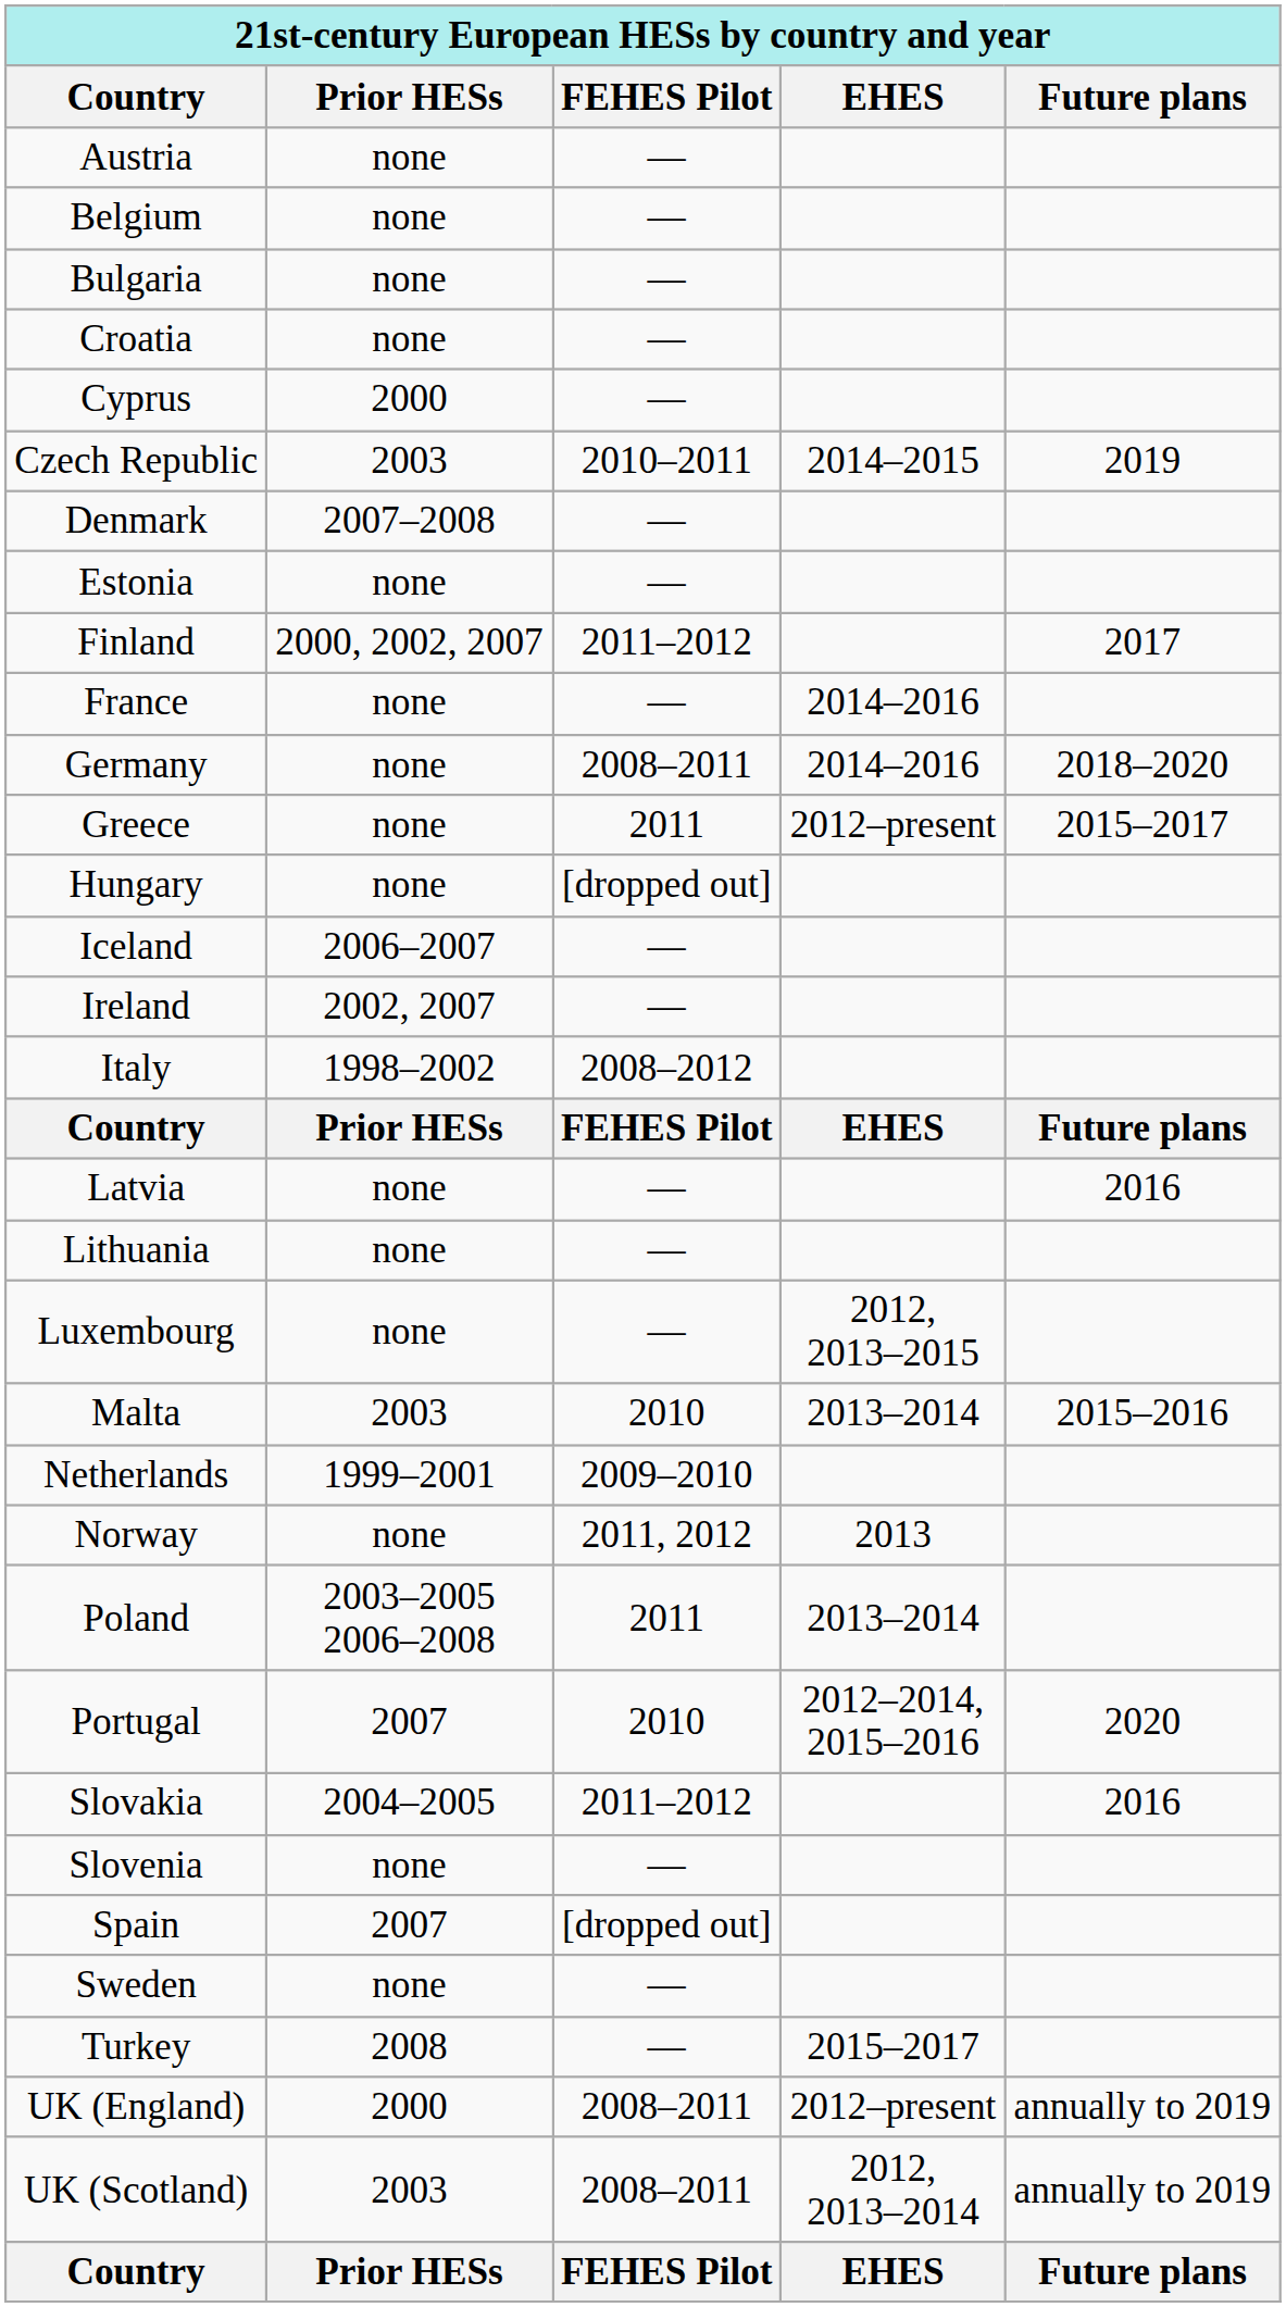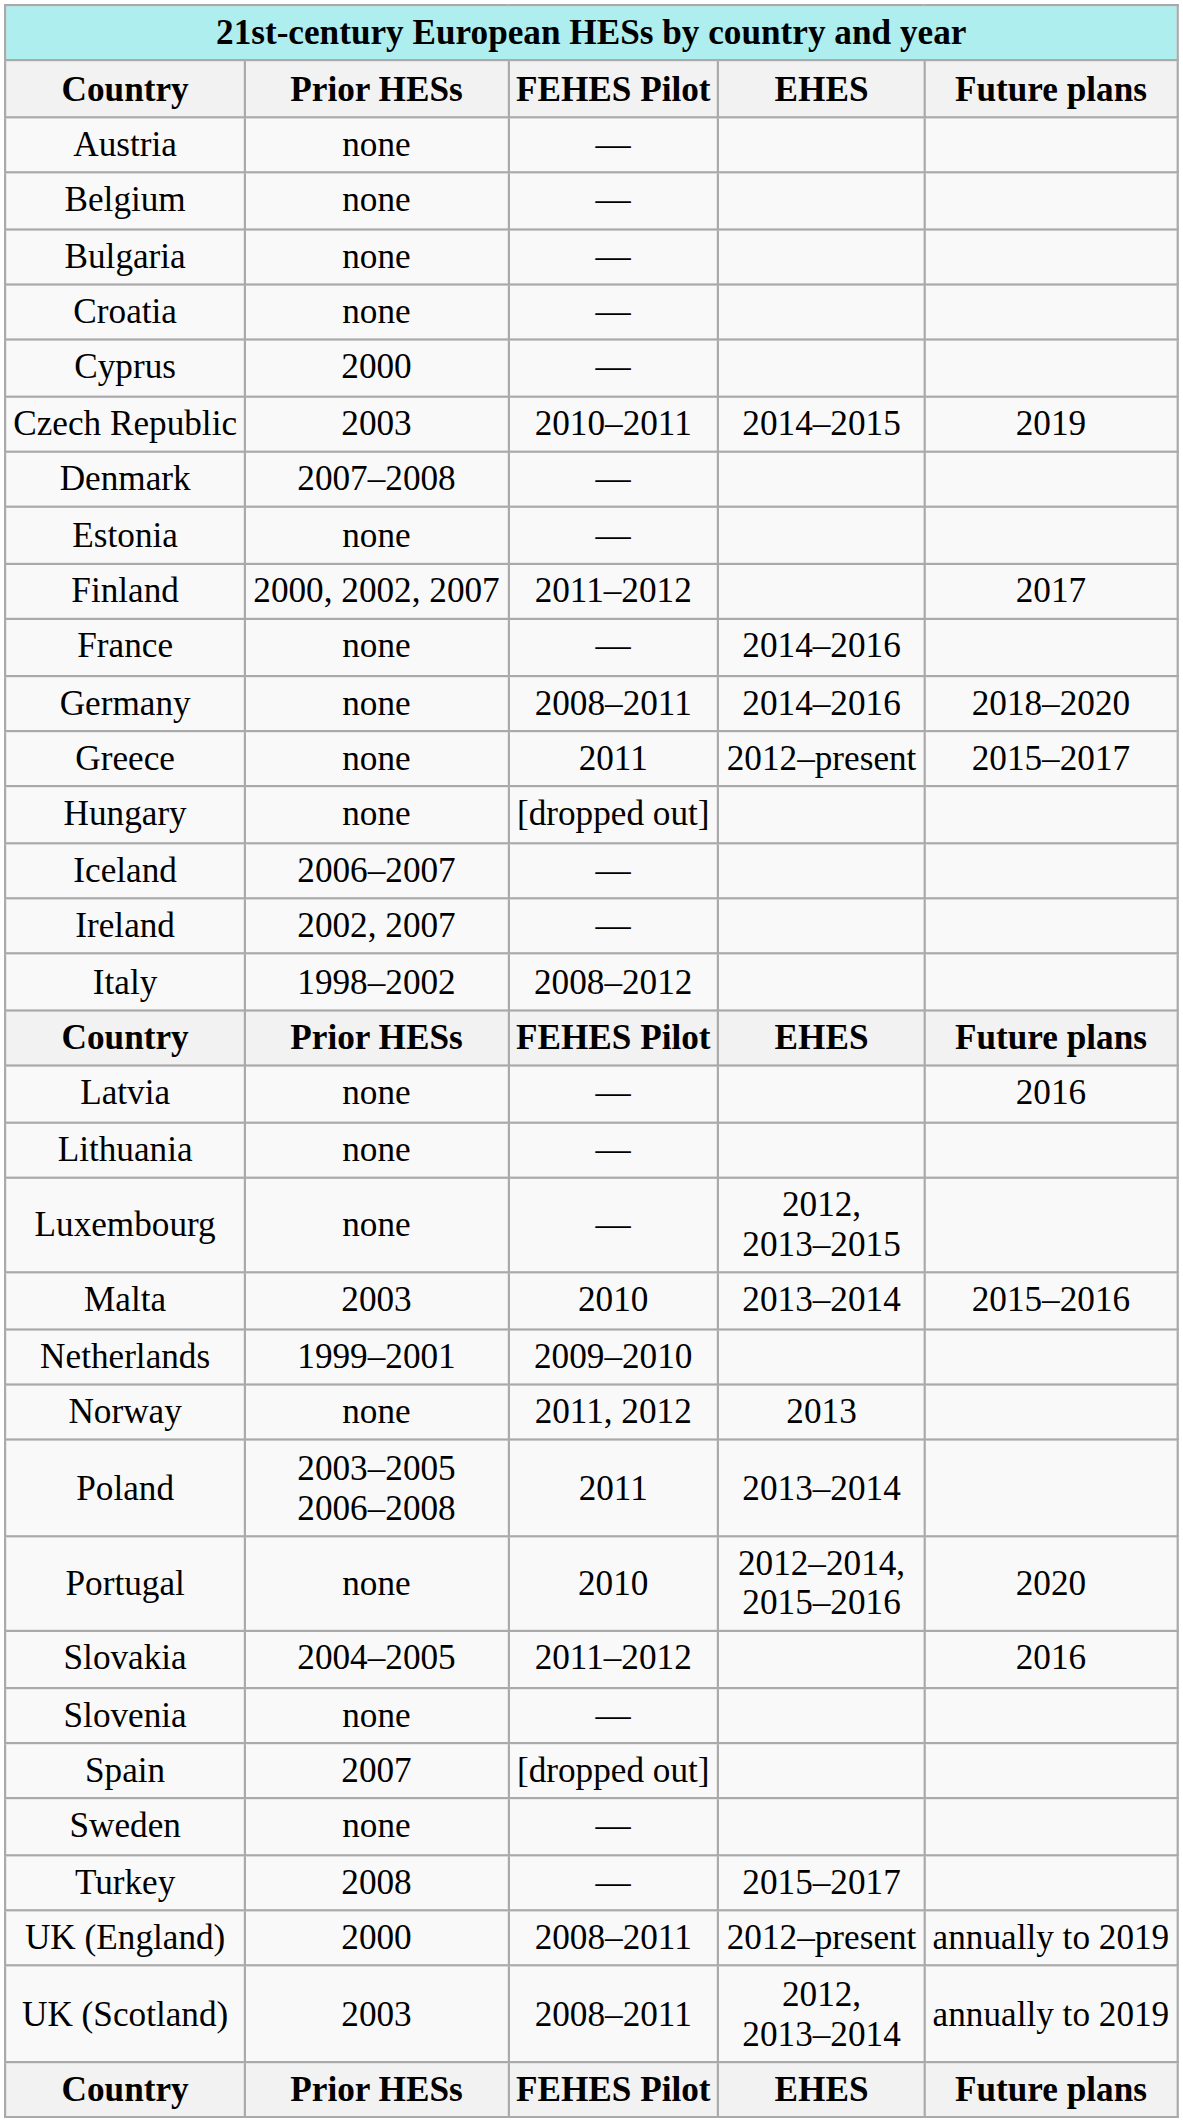Portugal | Prior HESs: 2007 -> none
